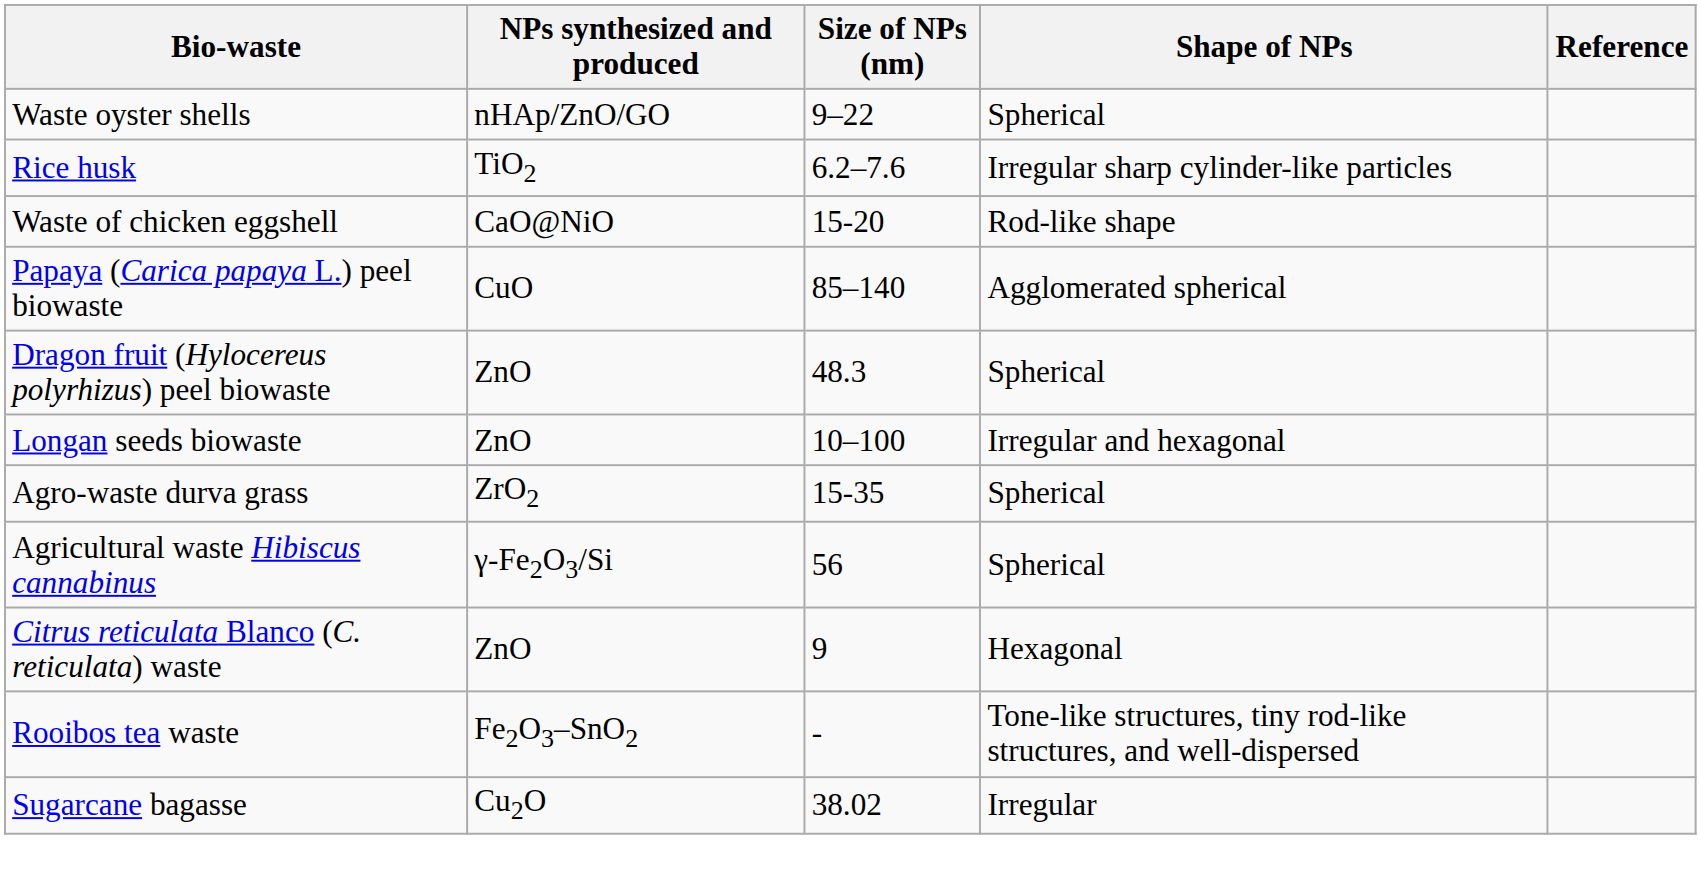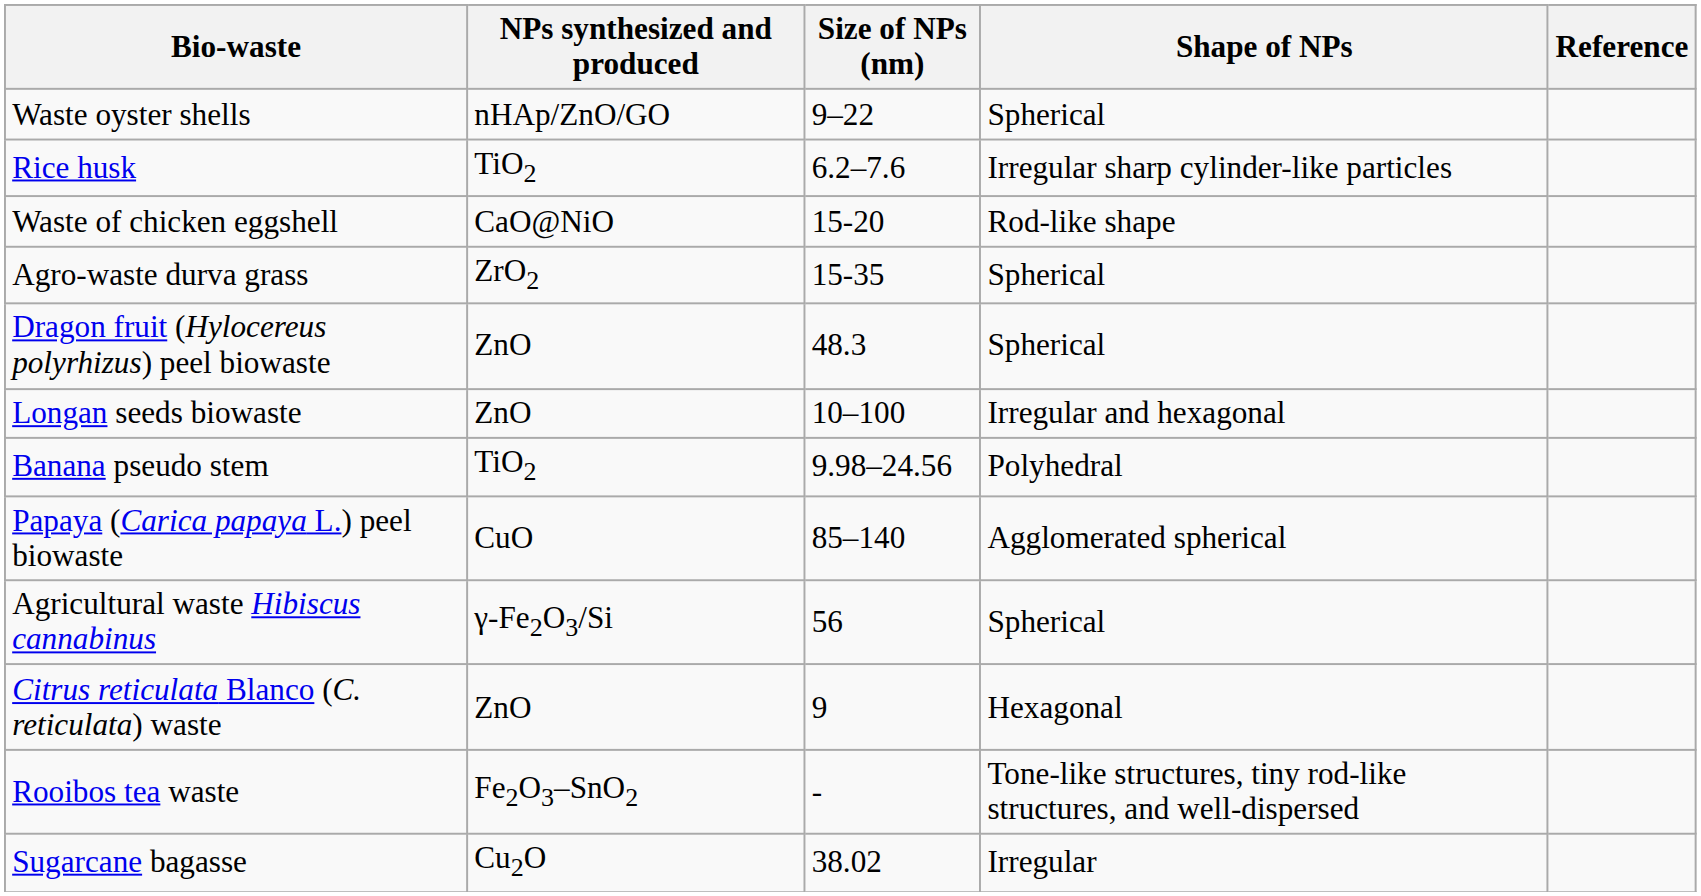rows swapped: Papaya (Carica papaya L.) peel biowaste <-> Agro-waste durva grass
+ row: Banana pseudo stem | TiO2 | 9.98–24.56 | Polyhedral
